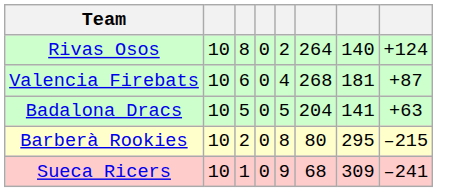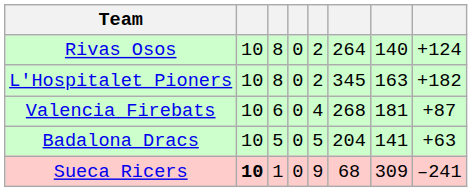+ row: L'Hospitalet Pioners | 10 | 8 | 0 | 2 | 345 | 163 | +182
- row: Barberà Rookies | 10 | 2 | 0 | 8 | 80 | 295 | –215
Sueca Ricers | column 2: normal -> bold
